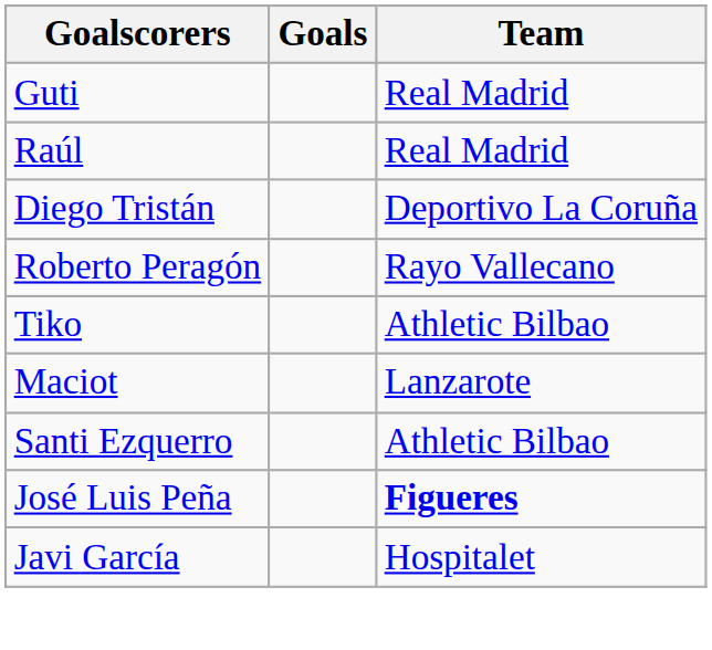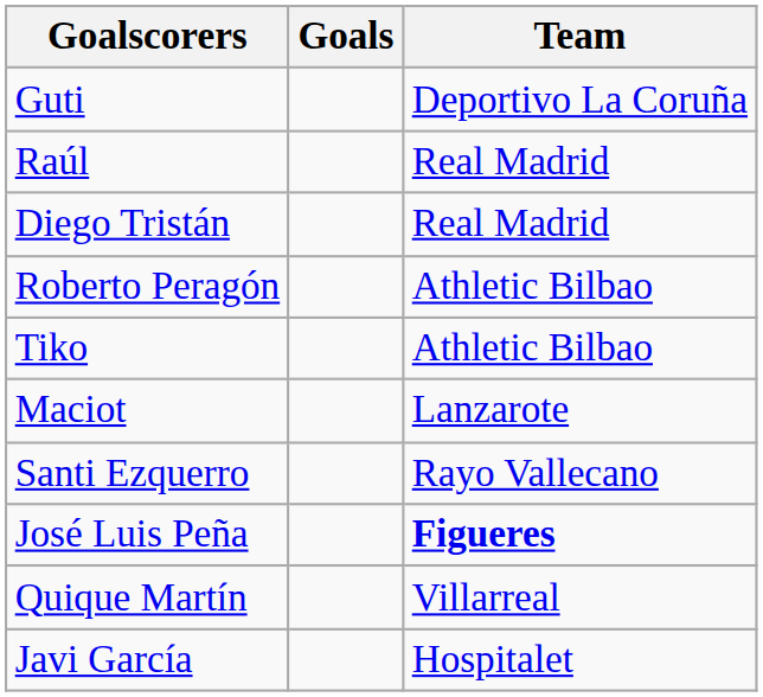Guti | Team: Real Madrid -> Deportivo La Coruña
Diego Tristán | Team: Deportivo La Coruña -> Real Madrid
Roberto Peragón | Team: Rayo Vallecano -> Athletic Bilbao
Santi Ezquerro | Team: Athletic Bilbao -> Rayo Vallecano
+ row: Quique Martín | Villarreal
